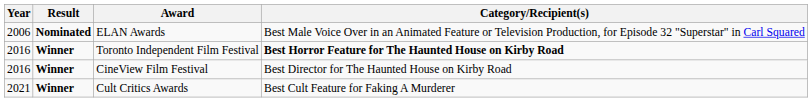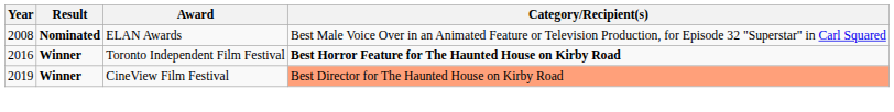ELAN Awards | Year: 2006 -> 2008
CineView Film Festival | Year: 2016 -> 2019
CineView Film Festival | Category/Recipient(s): no background -> lightsalmon background
- row: 2021 | Winner | Cult Critics Awards | Best Cult Feature for Faking A Murderer
